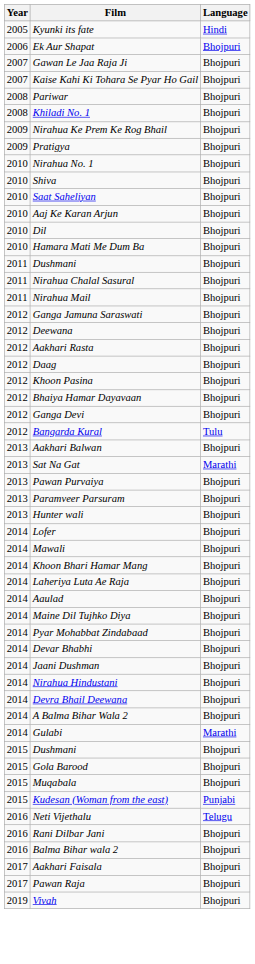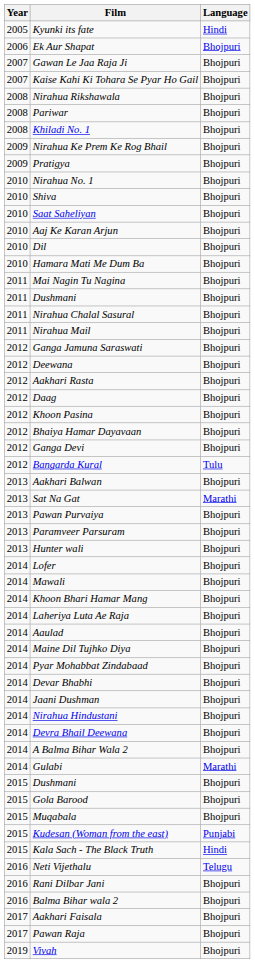+ row: 2008 | Nirahua Rikshawala | Bhojpuri
+ row: 2011 | Mai Nagin Tu Nagina | Bhojpuri
+ row: 2015 | Kala Sach - The Black Truth | Hindi
